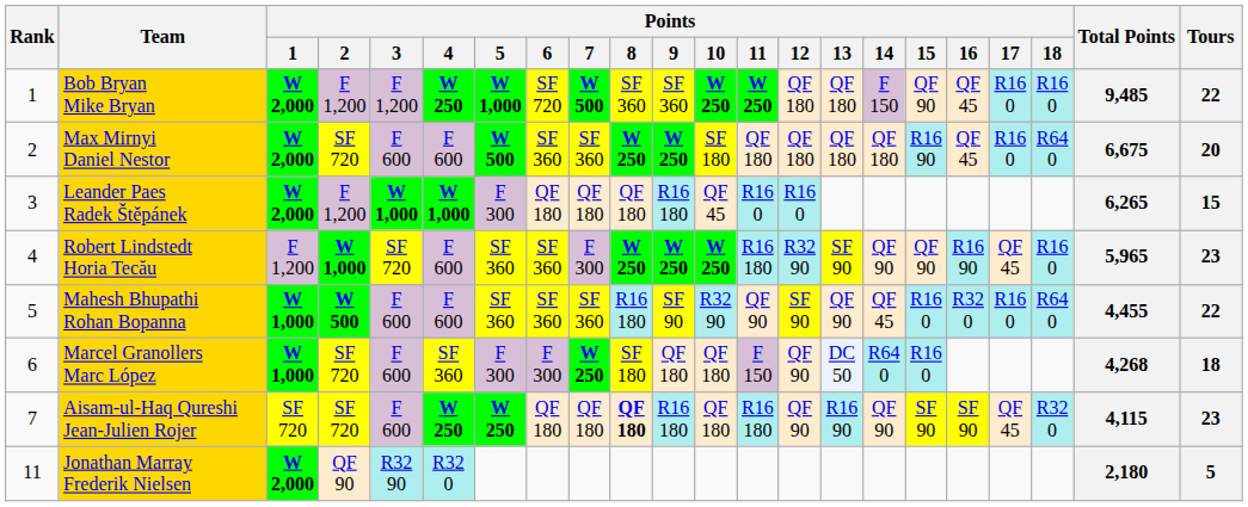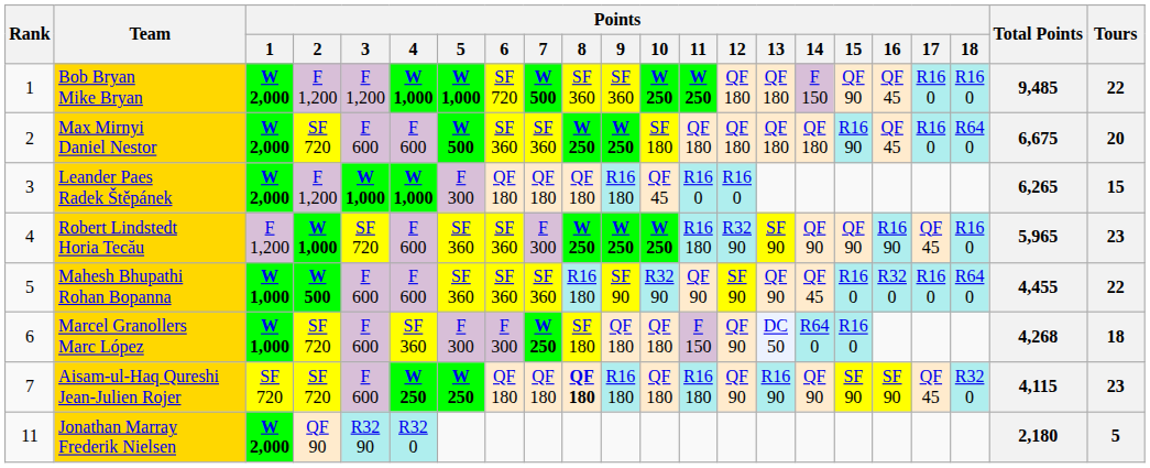Bob Bryan Mike Bryan | Points / 4: W 250 -> W 1,000
